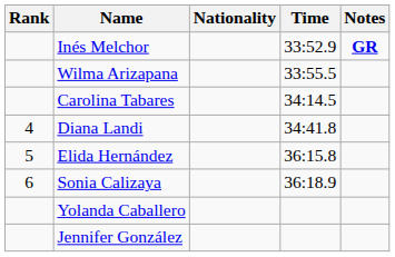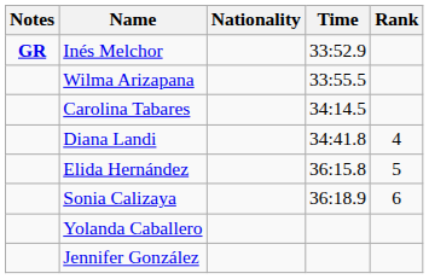columns swapped: Rank <-> Notes
